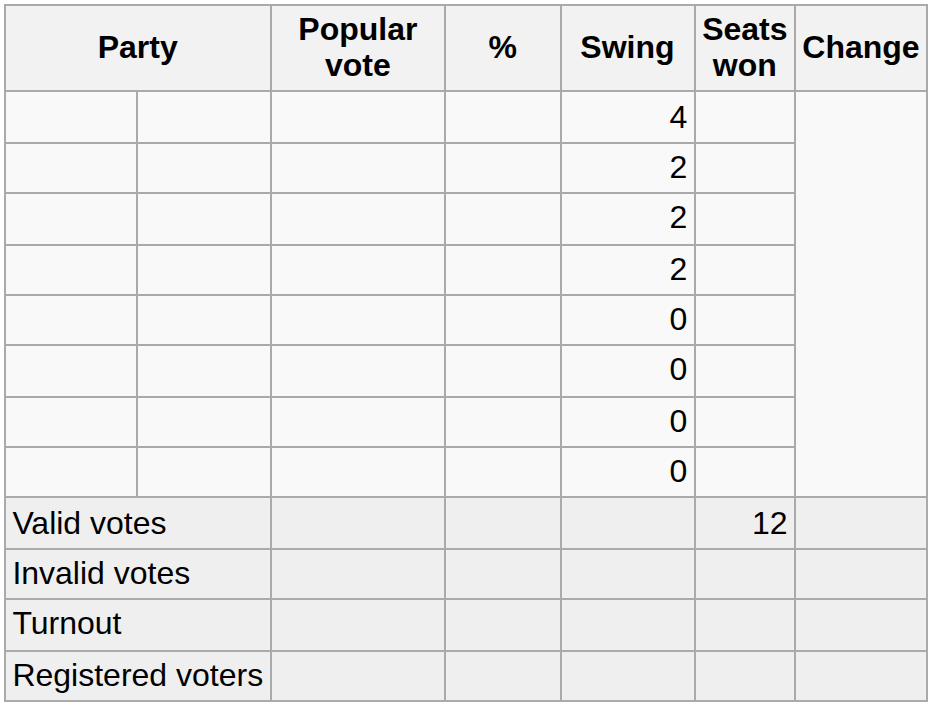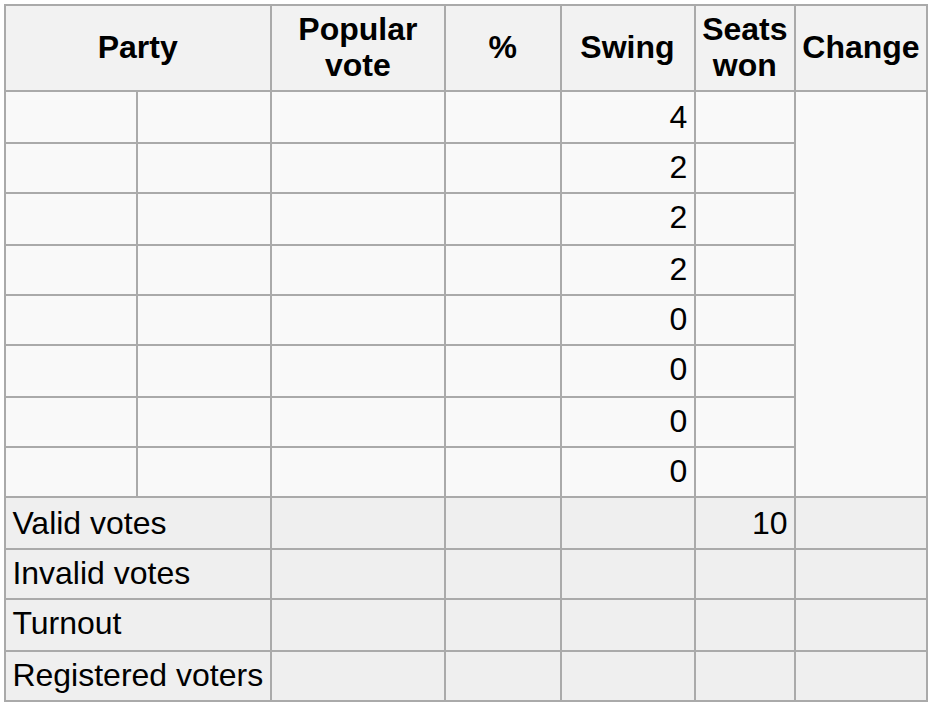Valid votes | Seats won: 12 -> 10
